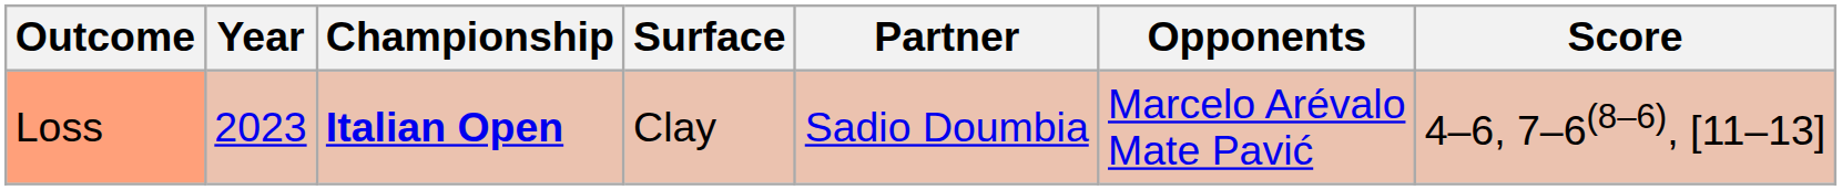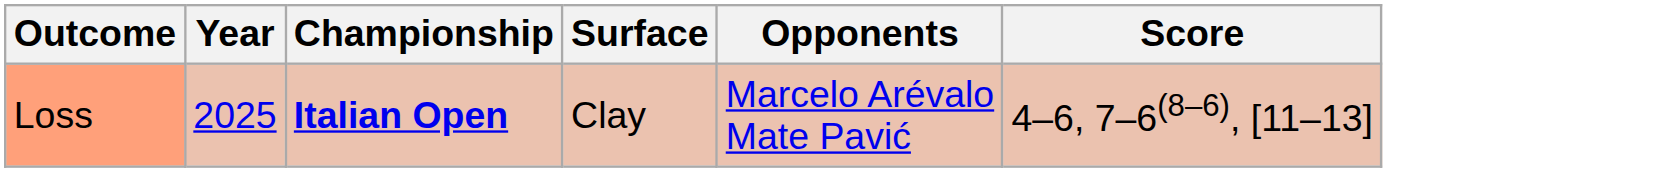- column: Partner | Sadio Doumbia
Loss | Year: 2023 -> 2025
